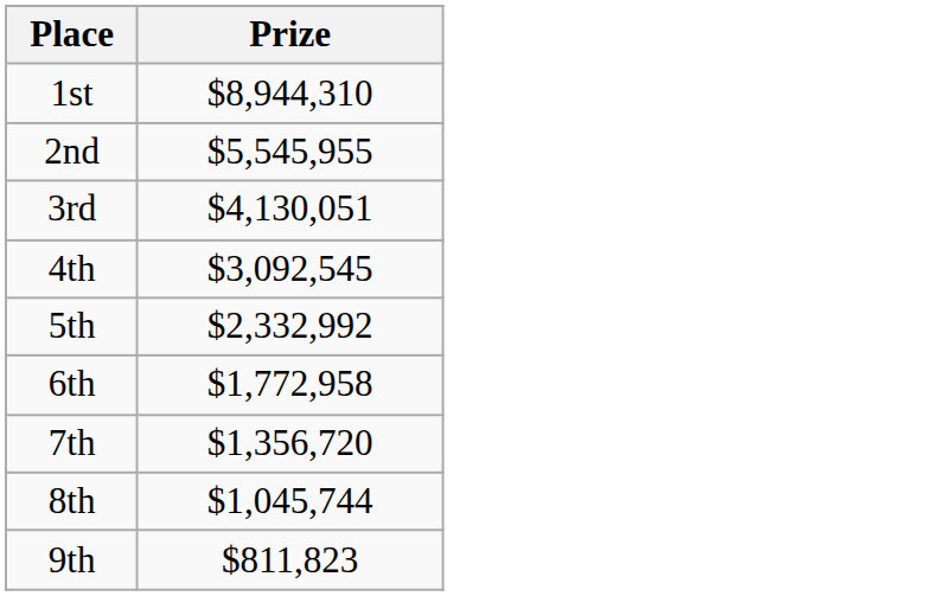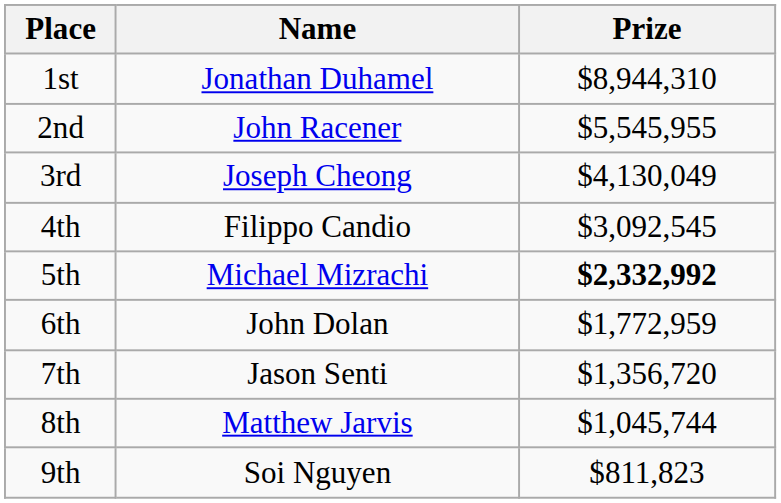+ column: Name | Jonathan Duhamel | John Racener | Joseph Cheong | Filippo Candio | Michael Mizrachi | John Dolan | Jason Senti | Matthew Jarvis | Soi Nguyen
3rd | Prize: $4,130,051 -> $4,130,049
5th | Prize: normal -> bold
6th | Prize: $1,772,958 -> $1,772,959
